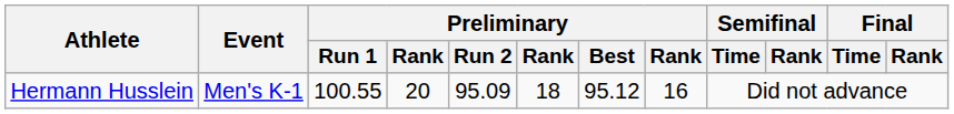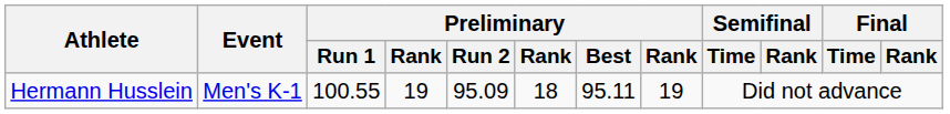Hermann Husslein | column 4: 20 -> 19
Hermann Husslein | Preliminary / Best: 95.12 -> 95.11
Hermann Husslein | column 8: 16 -> 19
